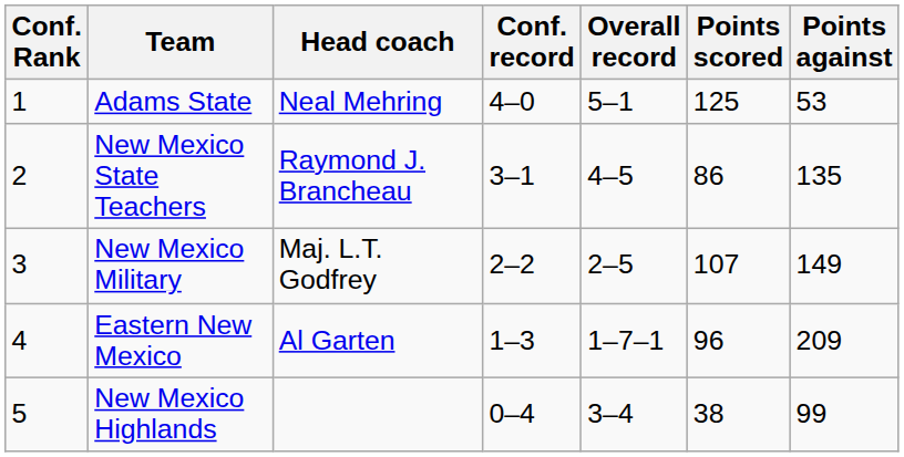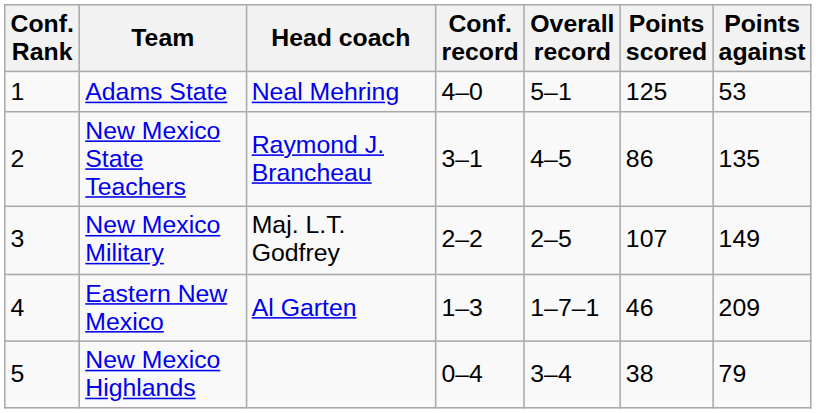Eastern New Mexico | Points scored: 96 -> 46
New Mexico Highlands | Points against: 99 -> 79
